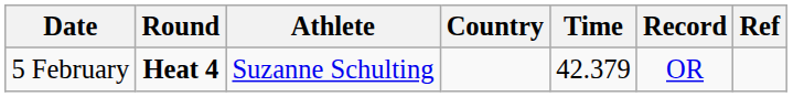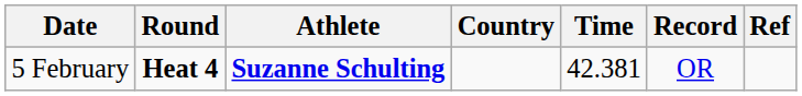5 February | Athlete: normal -> bold
5 February | Time: 42.379 -> 42.381
